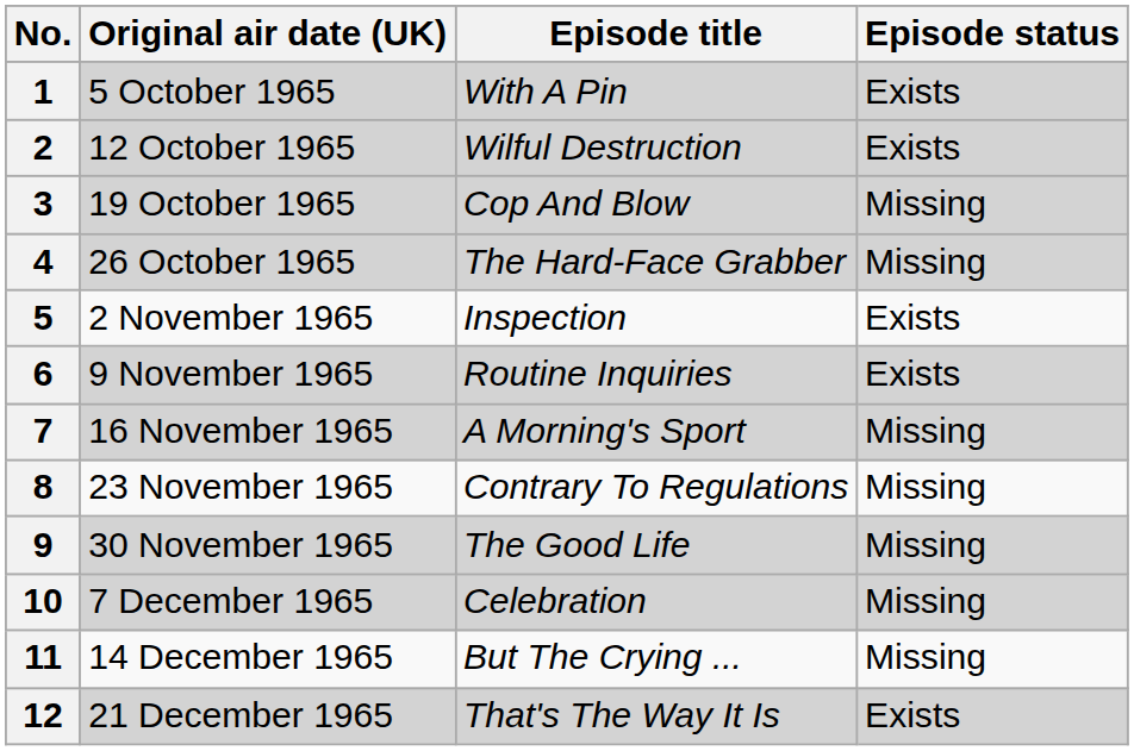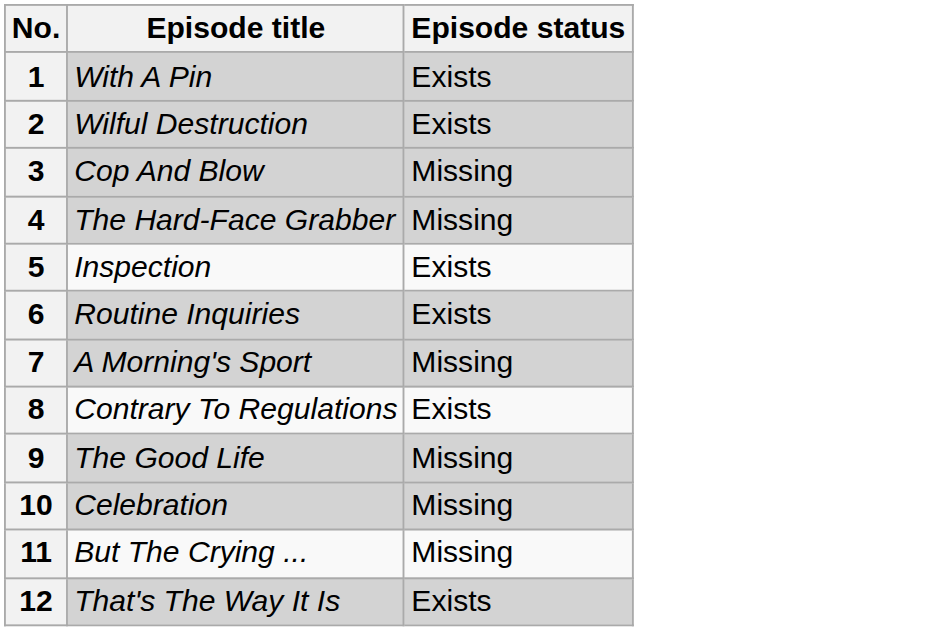- column: Original air date (UK) | 5 October 1965 | 12 October 1965 | 19 October 1965 | 26 October 1965 | 2 November 1965 | 9 November 1965 | 16 November 1965 | 23 November 1965 | 30 November 1965 | 7 December 1965 | 14 December 1965 | 21 December 1965
8 | Episode status: Missing -> Exists
